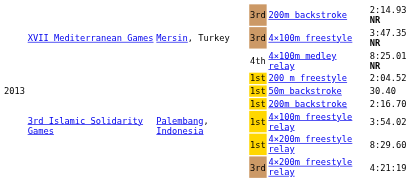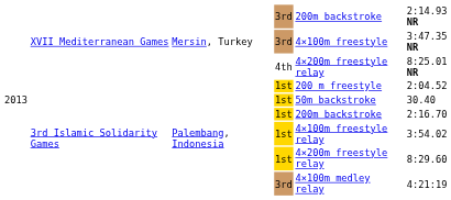4th | column 5: 4×100m medley relay -> 4×200m freestyle relay
3rd Islamic Solidarity Games / 3rd | column 5: 4×200m freestyle relay -> 4×100m medley relay
